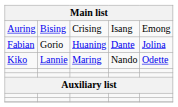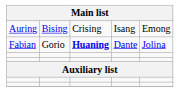Fabian | column 3: normal -> bold
- row: Kiko | Lannie | Maring | Nando | Odette
